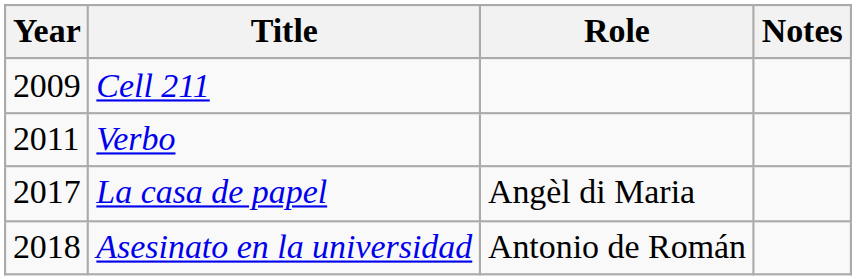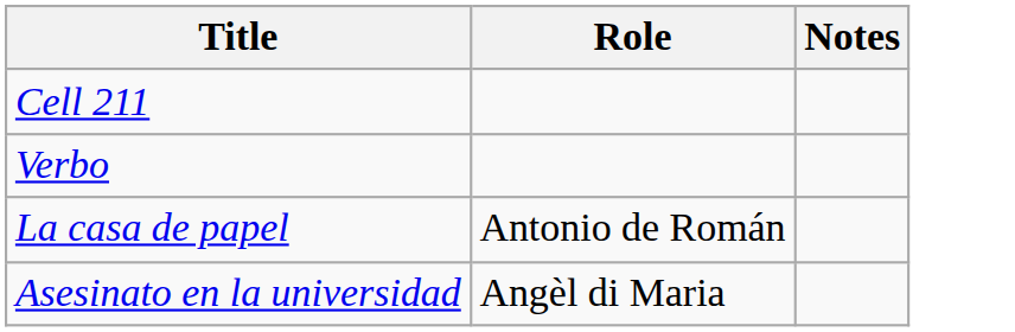- column: Year | 2009 | 2011 | 2017 | 2018
La casa de papel | Role: Angèl di Maria -> Antonio de Román
Asesinato en la universidad | Role: Antonio de Román -> Angèl di Maria
